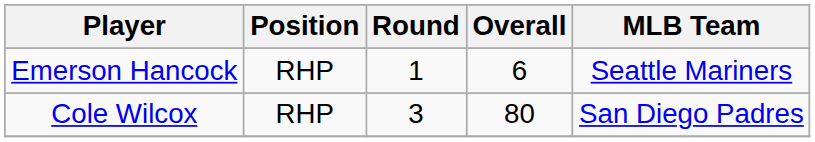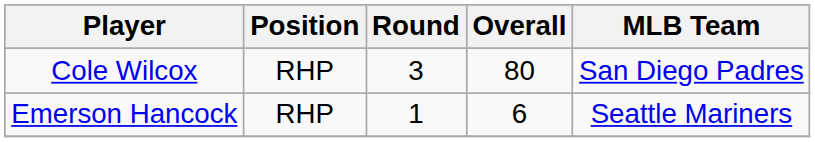rows swapped: Emerson Hancock <-> Cole Wilcox
